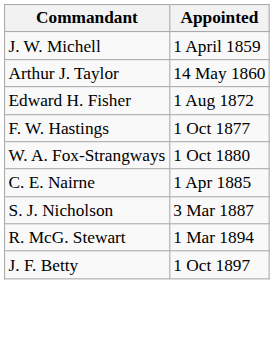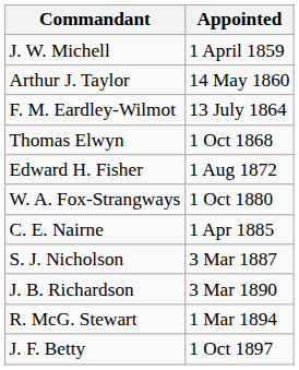+ row: F. M. Eardley-Wilmot | 13 July 1864
+ row: Thomas Elwyn | 1 Oct 1868
- row: F. W. Hastings | 1 Oct 1877
+ row: J. B. Richardson | 3 Mar 1890
